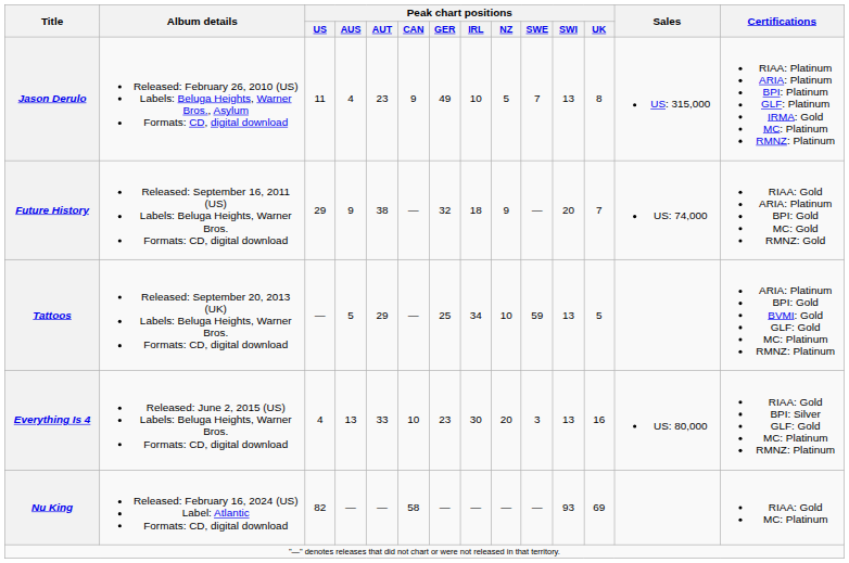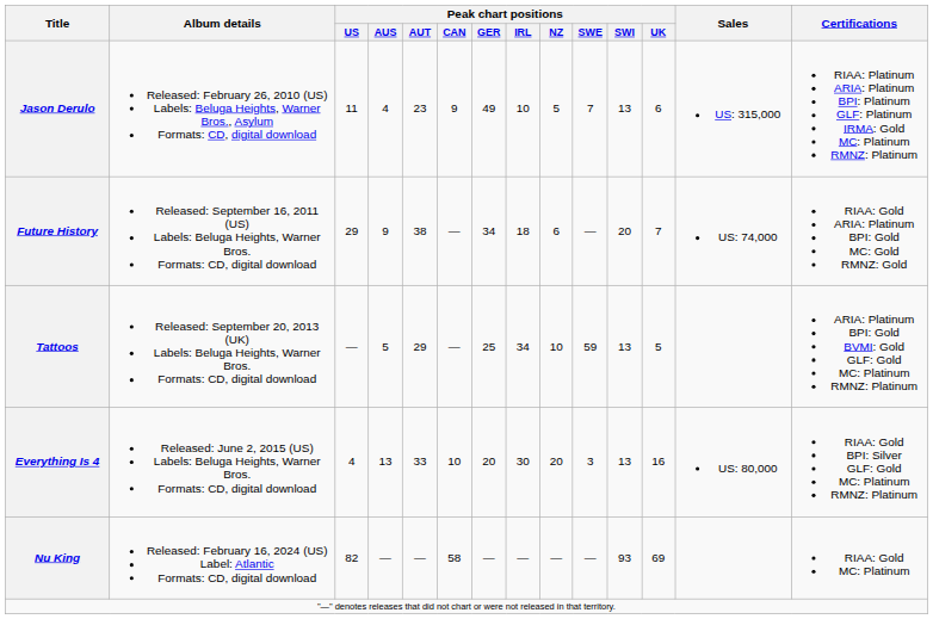Jason Derulo | Peak chart positions / UK: 8 -> 6
Future History | Peak chart positions / GER: 32 -> 34
Future History | Peak chart positions / NZ: 9 -> 6
Everything Is 4 | Peak chart positions / GER: 23 -> 20
